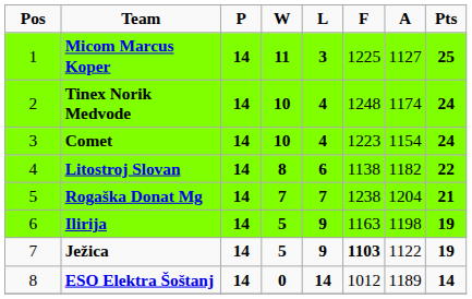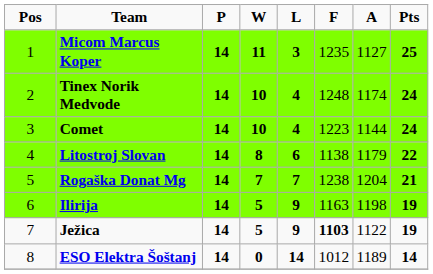Micom Marcus Koper | F: 1225 -> 1235
Comet | A: 1154 -> 1144
Litostroj Slovan | A: 1182 -> 1179
